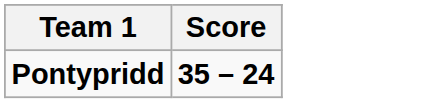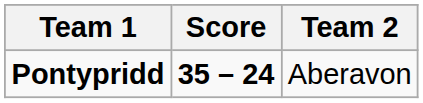+ column: Team 2 | Aberavon
